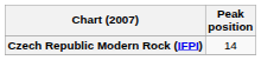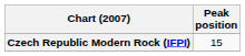Czech Republic Modern Rock (IFPI) | Peak position: 14 -> 15
